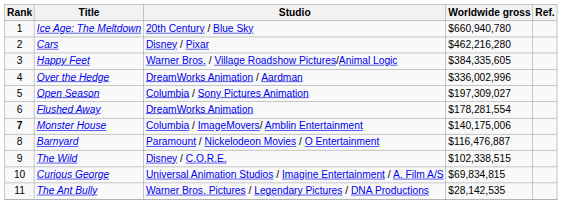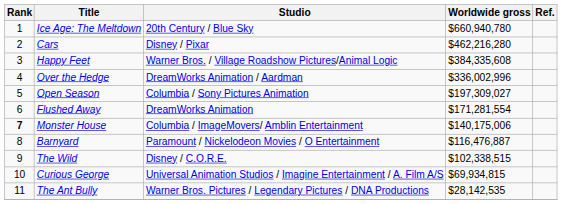Happy Feet | Worldwide gross: $384,335,605 -> $384,335,608
Flushed Away | Worldwide gross: $178,281,554 -> $171,281,554
Curious George | Worldwide gross: $69,834,815 -> $69,934,815
